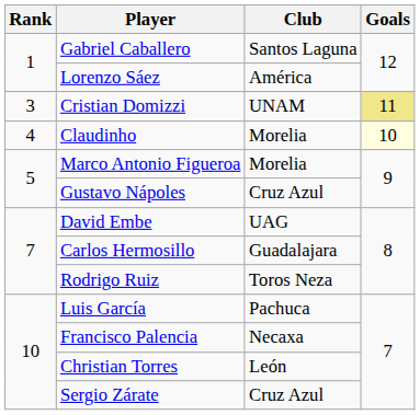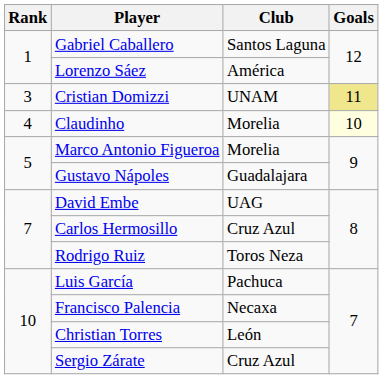Gustavo Nápoles | Club: Cruz Azul -> Guadalajara
Carlos Hermosillo | Club: Guadalajara -> Cruz Azul
